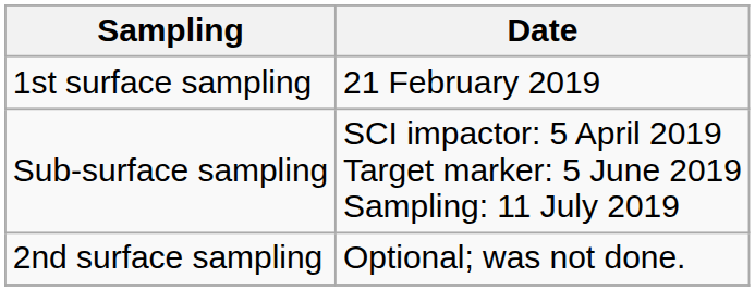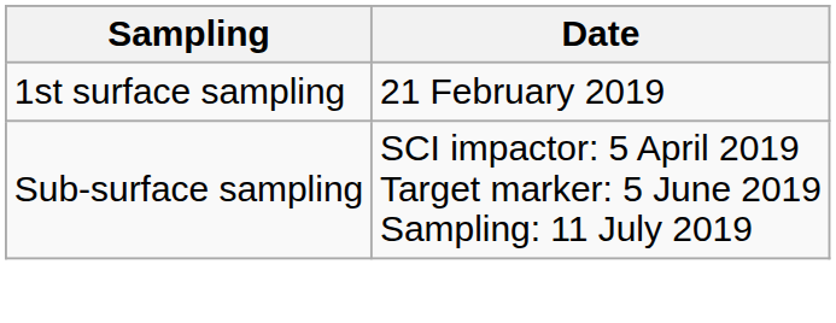- row: 2nd surface sampling | Optional; was not done.
